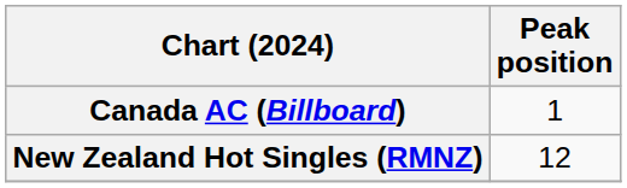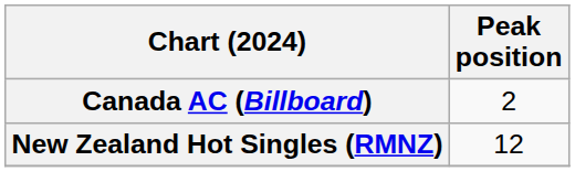Canada AC (Billboard) | Peak position: 1 -> 2
